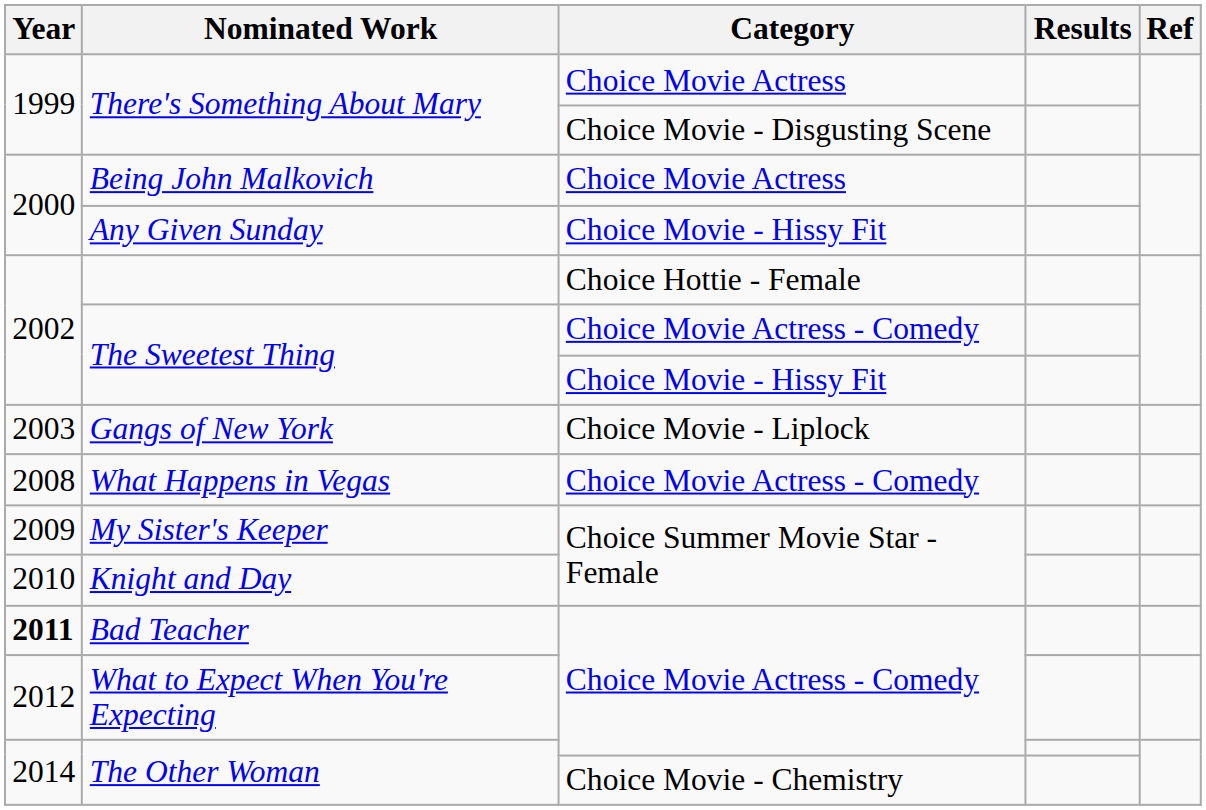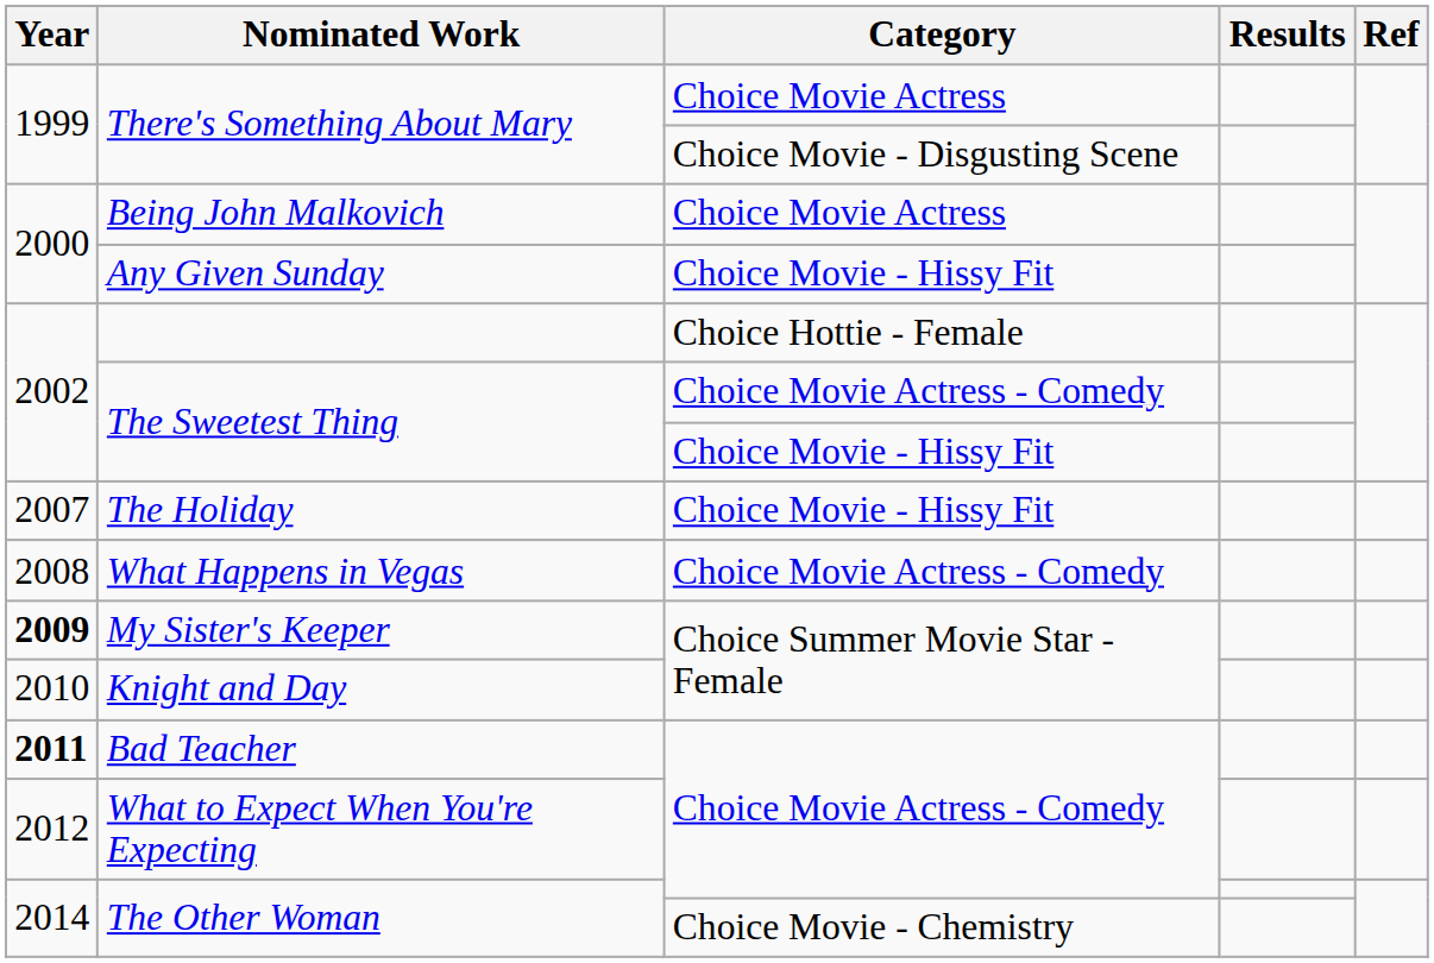- row: 2003 | Gangs of New York | Choice Movie - Liplock
+ row: 2007 | The Holiday | Choice Movie - Hissy Fit
My Sister's Keeper | Year: normal -> bold
